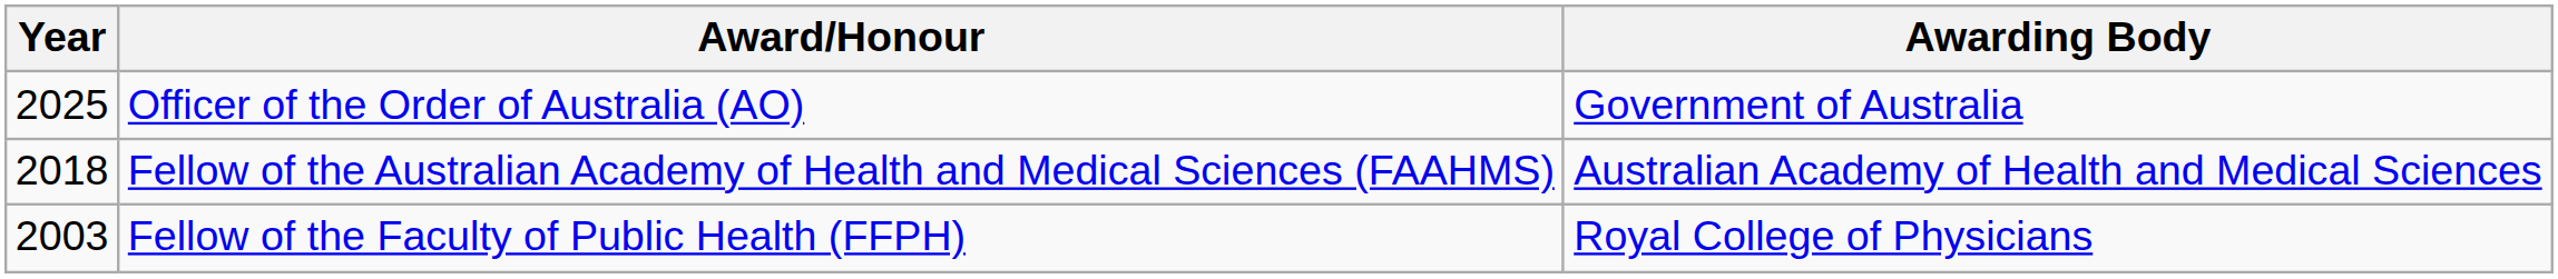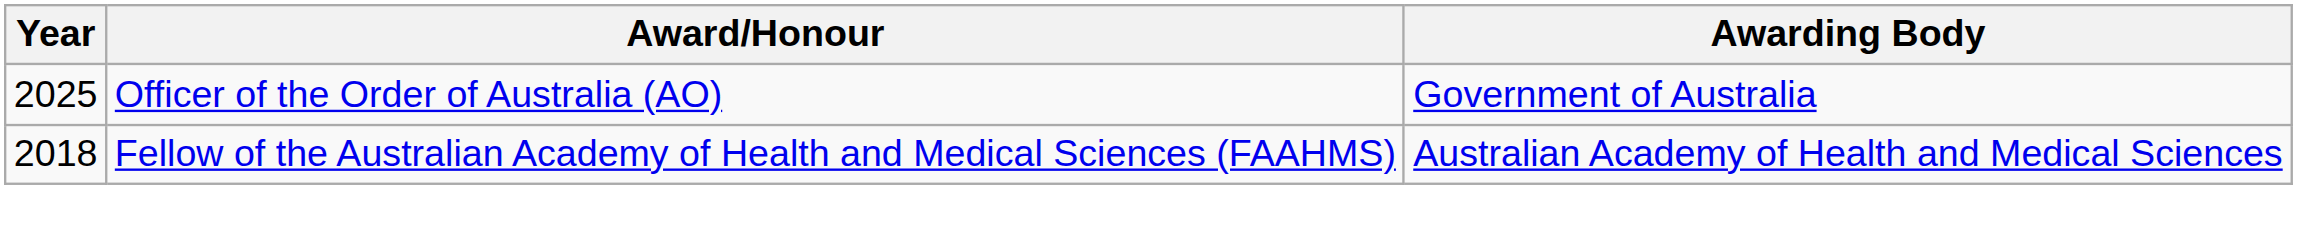- row: 2003 | Fellow of the Faculty of Public Health (FFPH) | Royal College of Physicians
